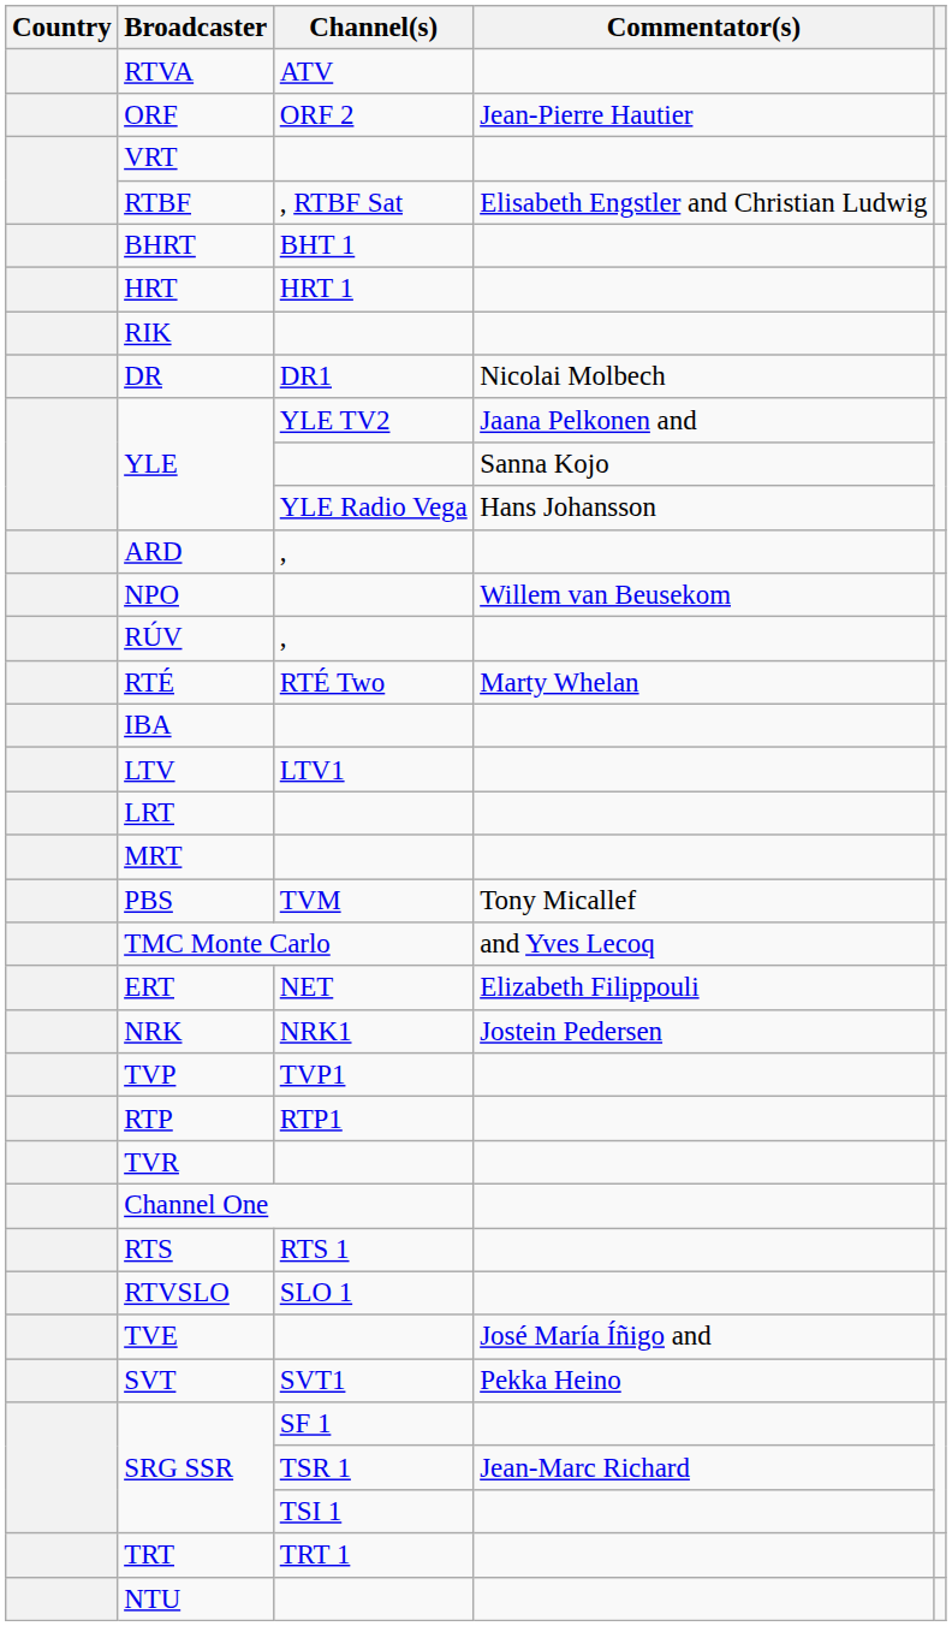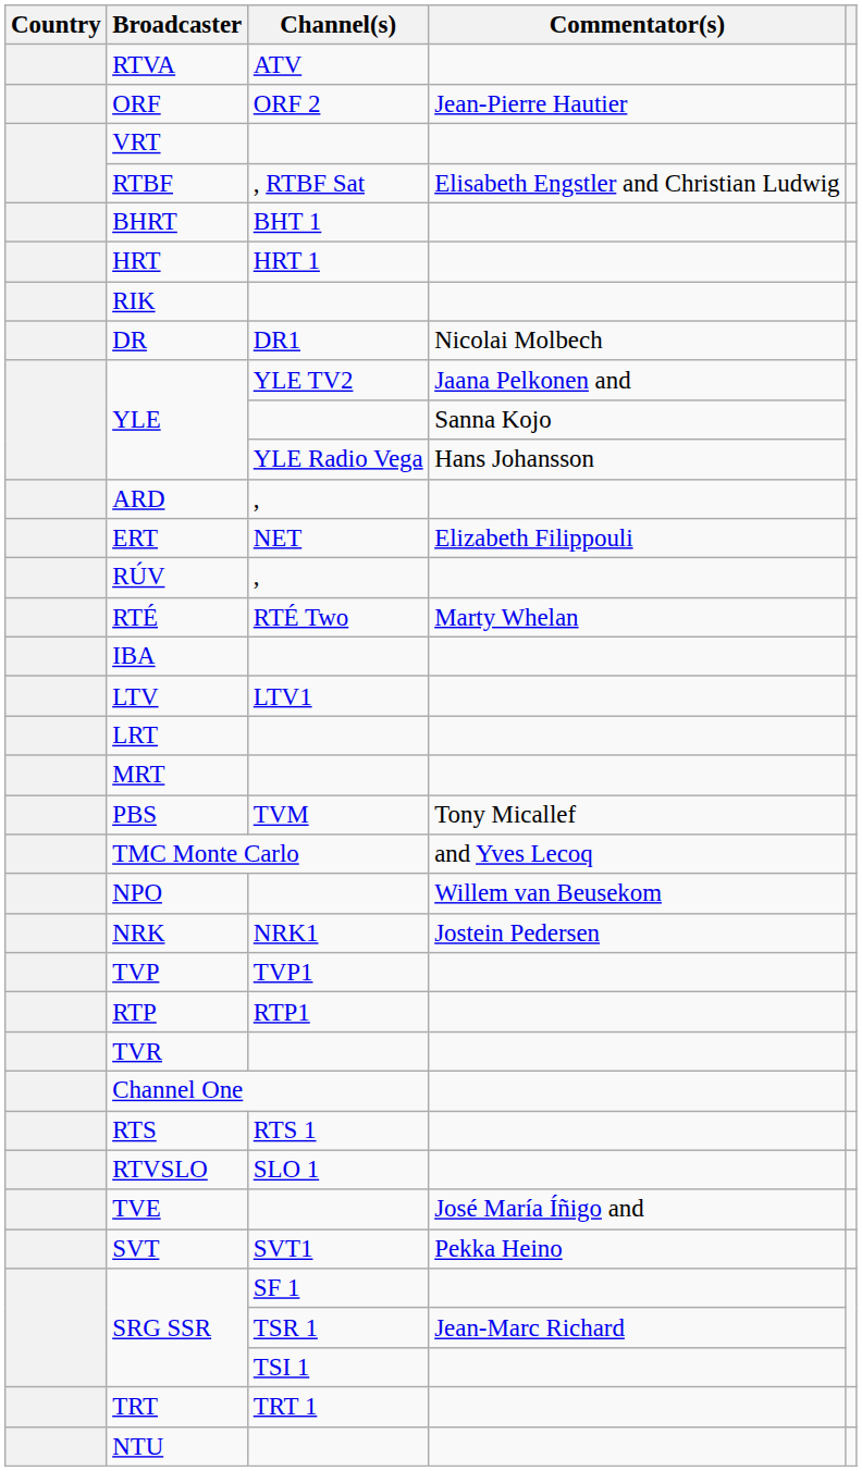rows swapped: ERT <-> NPO
